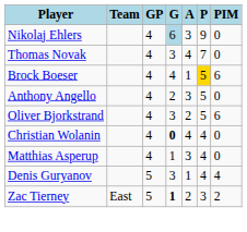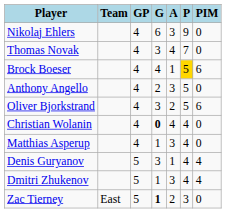Nikolaj Ehlers | G: lightblue background -> no background
+ row: Dmitri Zhukenov | 5 | 1 | 3 | 4 | 4
Zac Tierney | PIM: 2 -> 0
